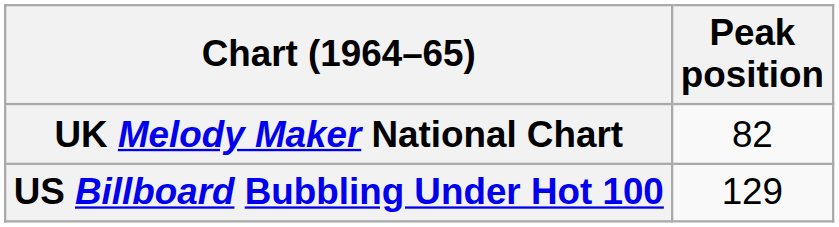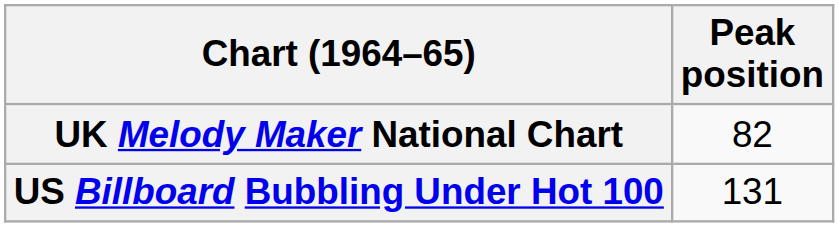US Billboard Bubbling Under Hot 100 | Peak position: 129 -> 131
